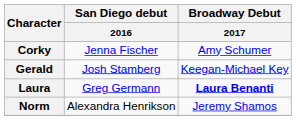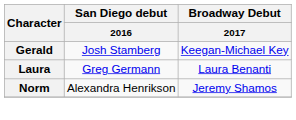- row: Corky | Jenna Fischer | Amy Schumer
Laura | Broadway Debut / 2017: bold -> normal
